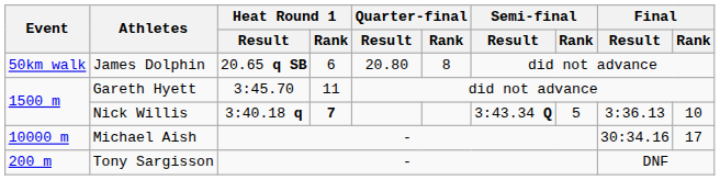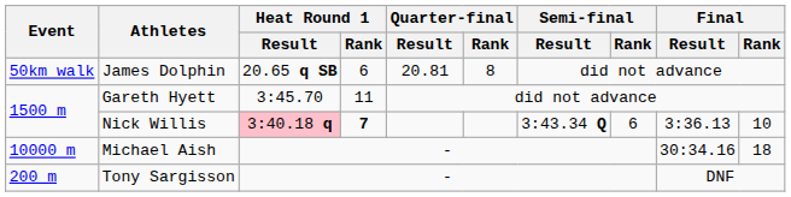James Dolphin | Quarter-final / Result: 20.80 -> 20.81
Nick Willis | Heat Round 1 / Result: no background -> pink background
Nick Willis | Semi-final / Rank: 5 -> 6
Michael Aish | Final / Rank: 17 -> 18
